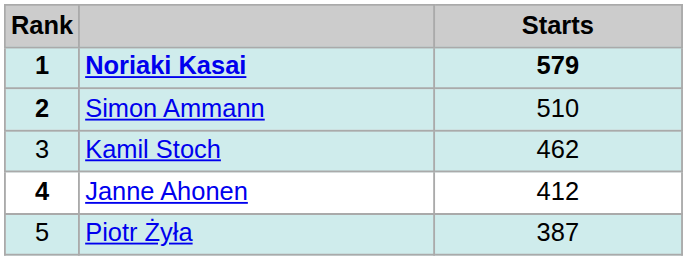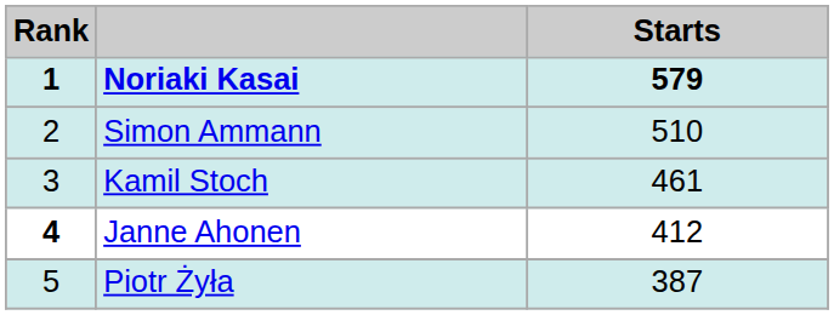Simon Ammann | Rank: bold -> normal
Kamil Stoch | Starts: 462 -> 461
